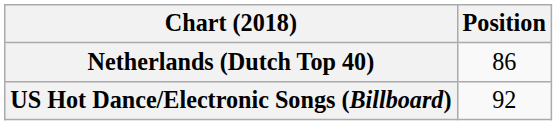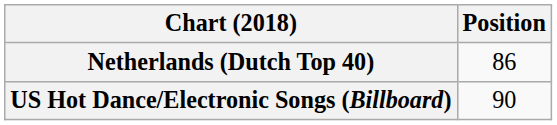US Hot Dance/Electronic Songs (Billboard) | Position: 92 -> 90
